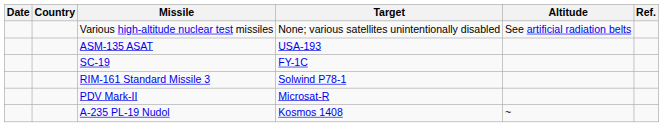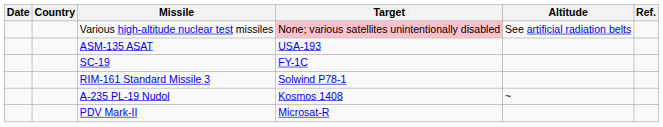Various high-altitude nuclear test missiles | Target: no background -> pink background
rows swapped: PDV Mark-II <-> A-235 PL-19 Nudol
